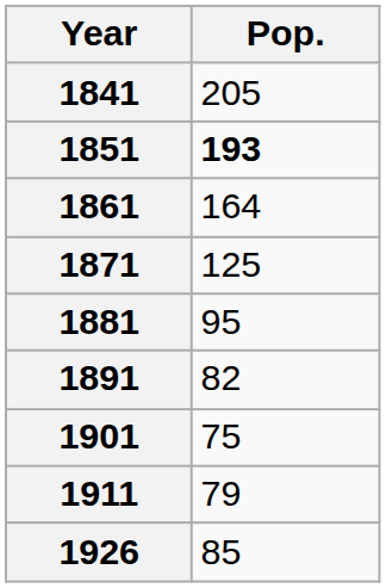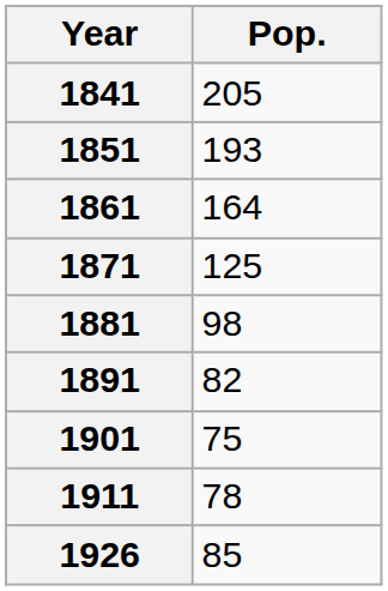1851 | Pop.: bold -> normal
1881 | Pop.: 95 -> 98
1911 | Pop.: 79 -> 78
